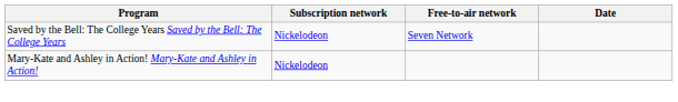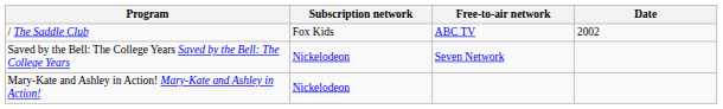+ row: / The Saddle Club | Fox Kids | ABC TV | 2002
